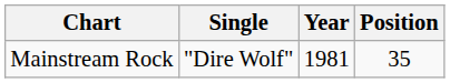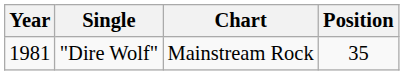columns swapped: Year <-> Chart
